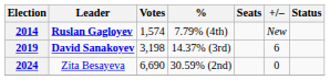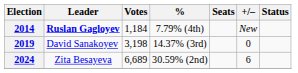2014 | Votes: 1,574 -> 1,184
2019 | Leader: bold -> normal
2019 | +/–: 6 -> 0
2024 | Votes: 6,690 -> 6,689
2024 | +/–: 0 -> 6
